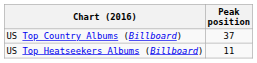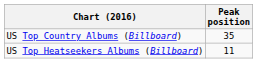US Top Country Albums (Billboard) | Peak position: 37 -> 35
